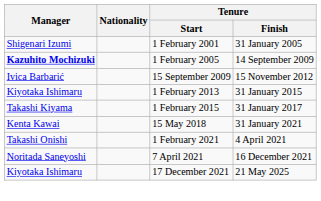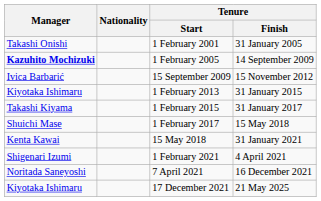1 February 2001 | Manager: Shigenari Izumi -> Takashi Onishi
+ row: Shuichi Mase | 1 February 2017 | 15 May 2018
1 February 2021 | Manager: Takashi Onishi -> Shigenari Izumi
